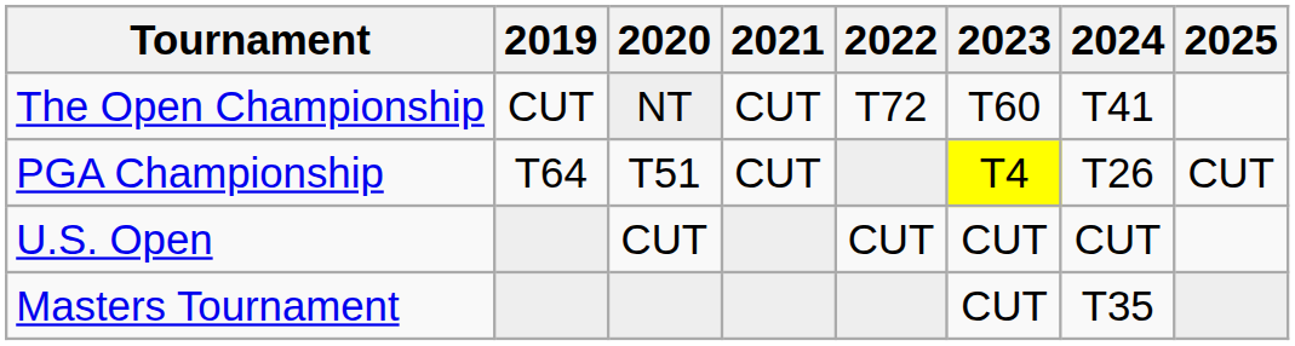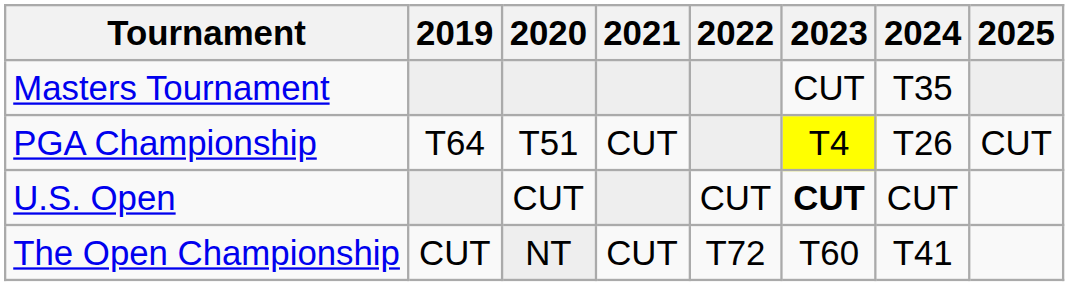rows swapped: Masters Tournament <-> The Open Championship
U.S. Open | 2023: normal -> bold
